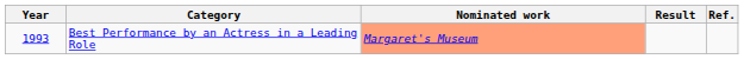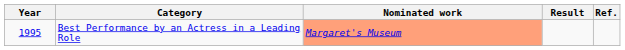Best Performance by an Actress in a Leading Role | Year: 1993 -> 1995
